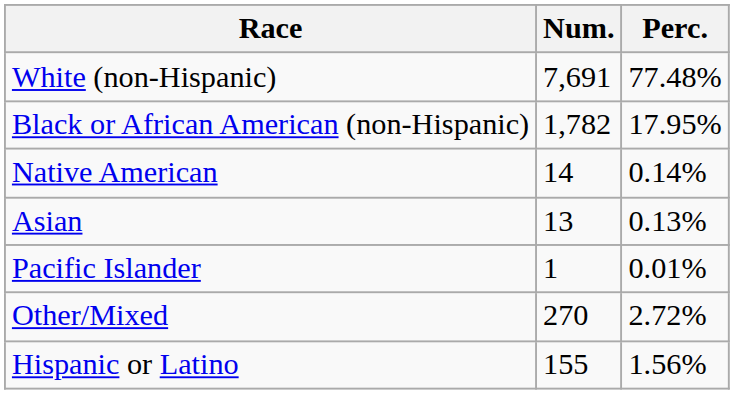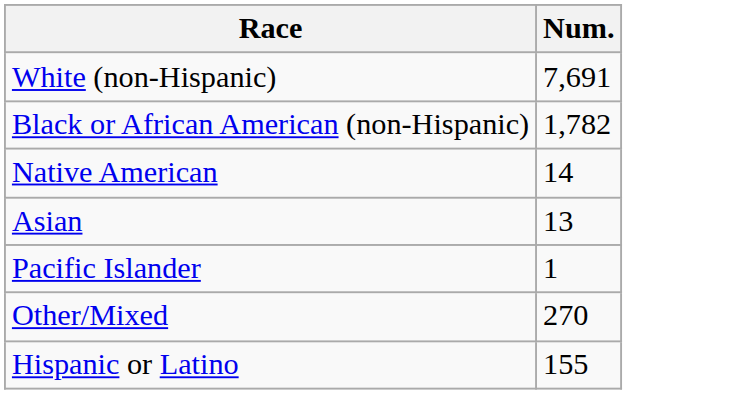- column: Perc. | 77.48% | 17.95% | 0.14% | 0.13% | 0.01% | 2.72% | 1.56%
